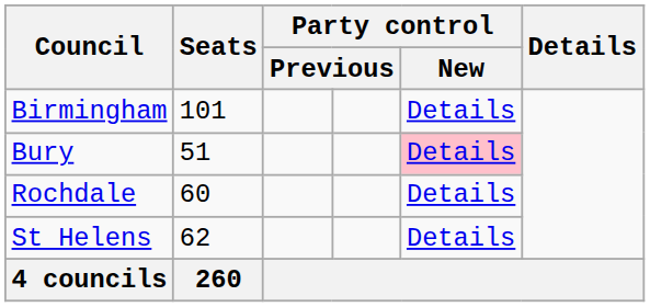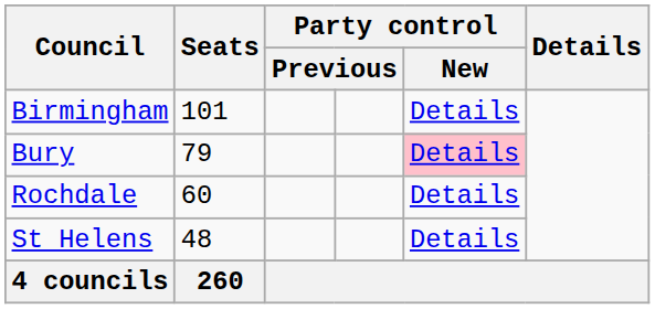Bury | Seats: 51 -> 79
St Helens | Seats: 62 -> 48
